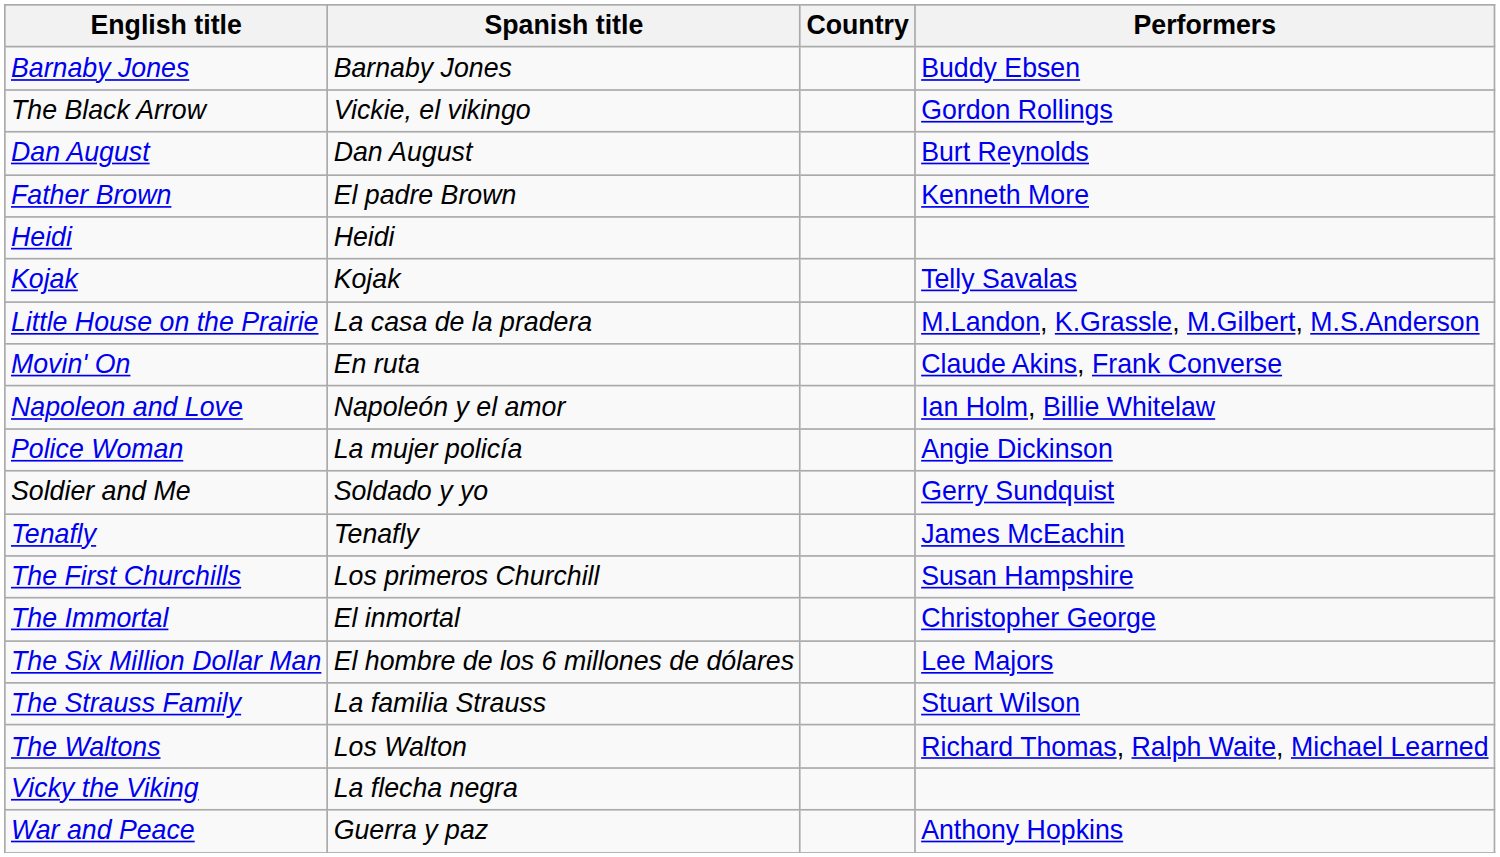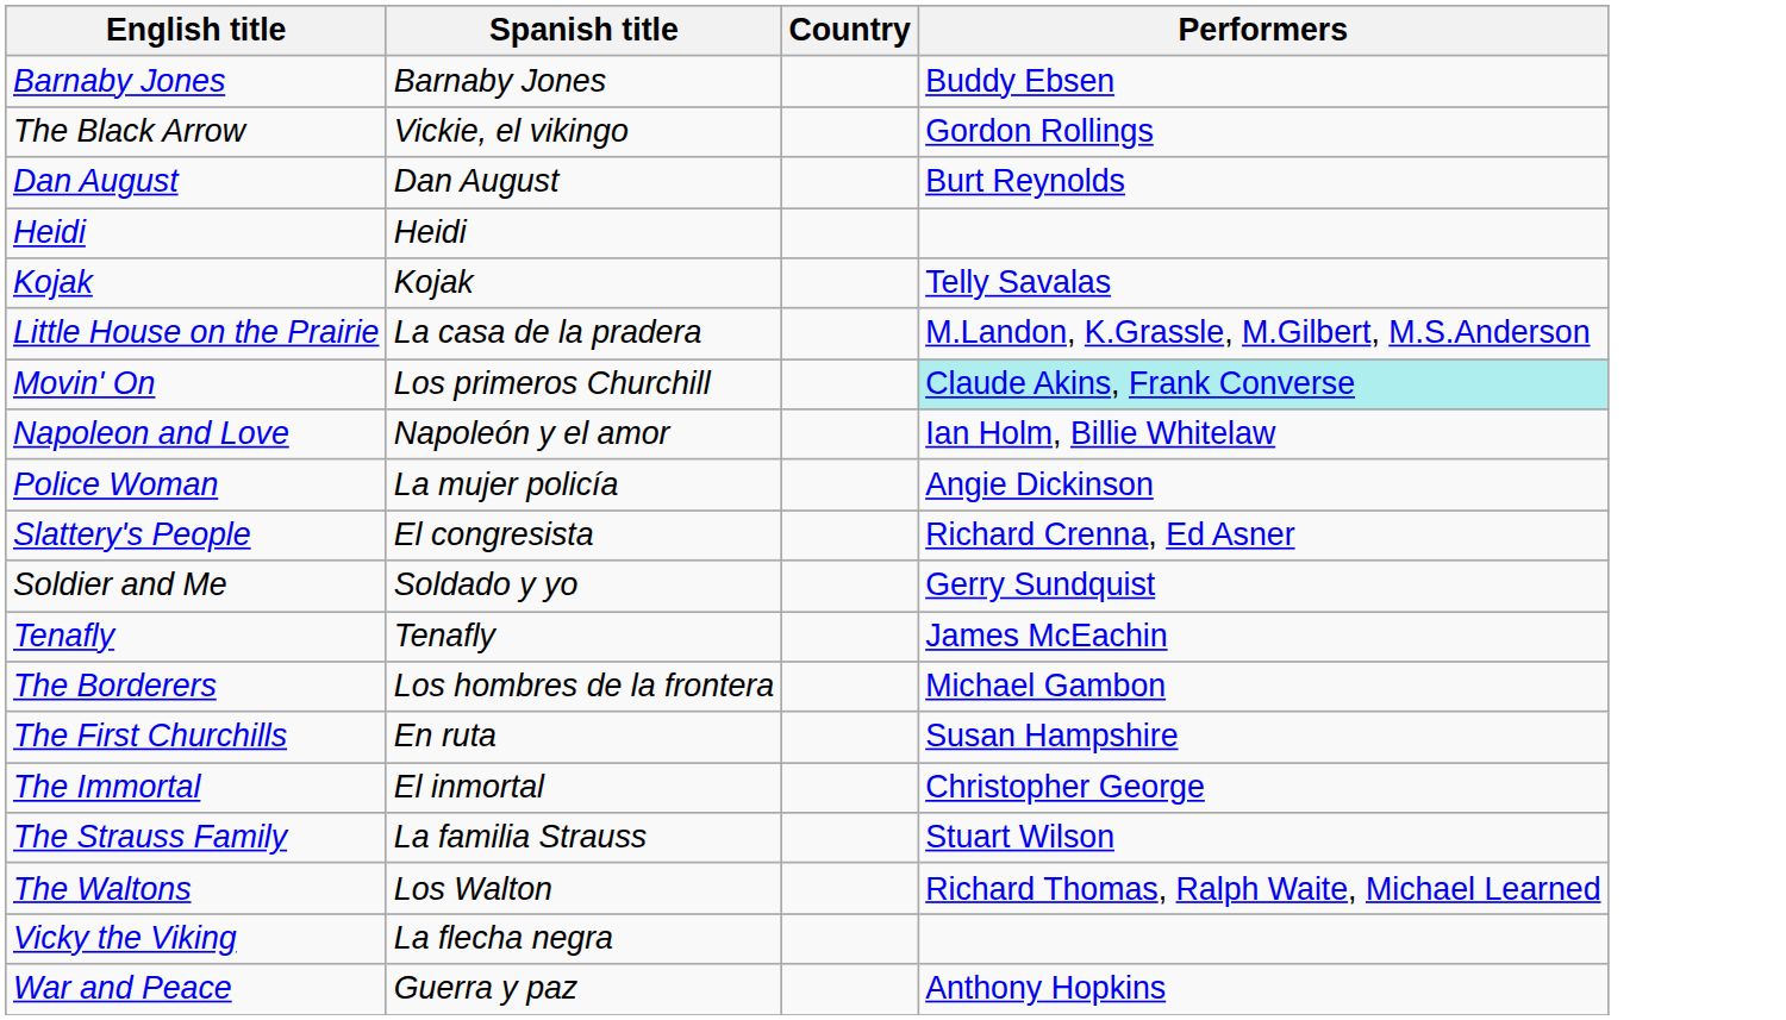- row: Father Brown | El padre Brown | Kenneth More
Movin' On | Spanish title: En ruta -> Los primeros Churchill
Movin' On | Performers: no background -> paleturquoise background
+ row: Slattery's People | El congresista | Richard Crenna, Ed Asner
+ row: The Borderers | Los hombres de la frontera | Michael Gambon
The First Churchills | Spanish title: Los primeros Churchill -> En ruta
- row: The Six Million Dollar Man | El hombre de los 6 millones de dólares | Lee Majors
